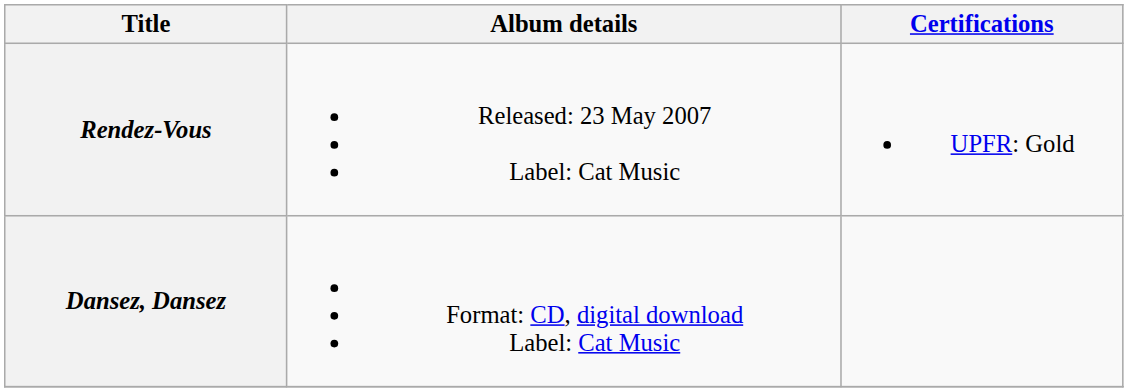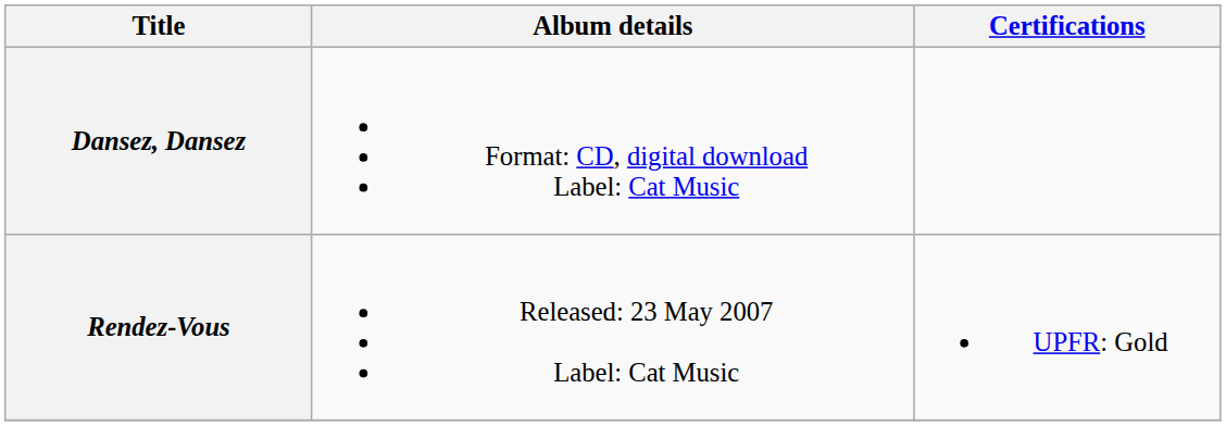rows swapped: Dansez, Dansez <-> Rendez-Vous
